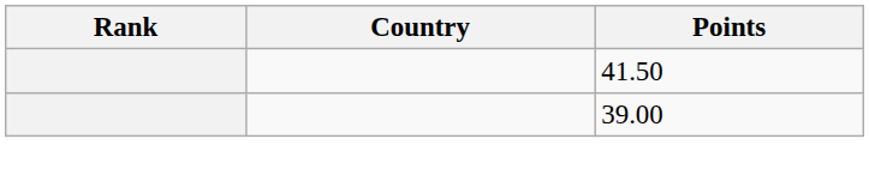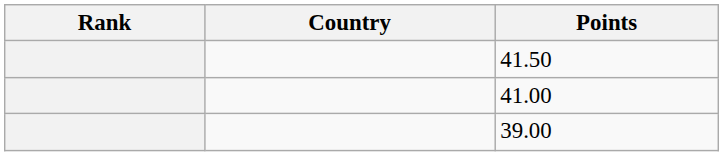+ row: 41.00
